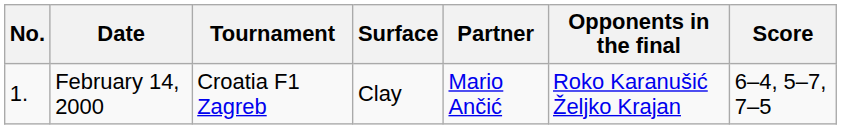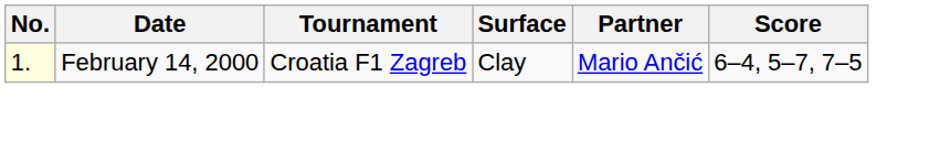- column: Opponents in the final | Roko Karanušić Željko Krajan
February 14, 2000 | No.: no background -> lightyellow background
